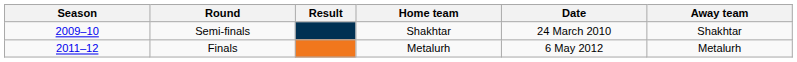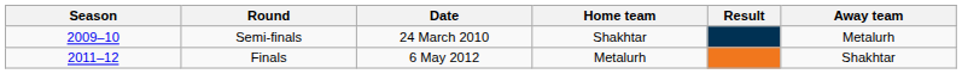columns swapped: Date <-> Result
Semi-finals | Away team: Shakhtar -> Metalurh
Finals | Away team: Metalurh -> Shakhtar
